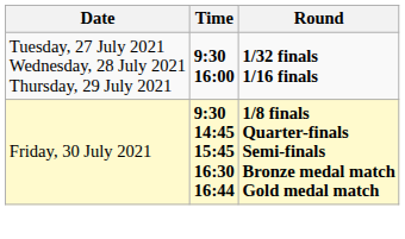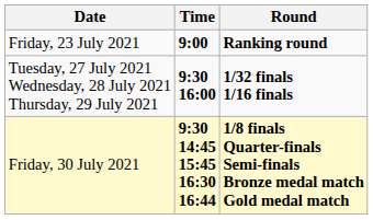+ row: Friday, 23 July 2021 | 9:00 | Ranking round
